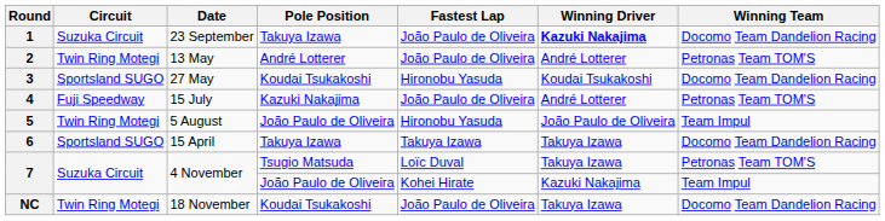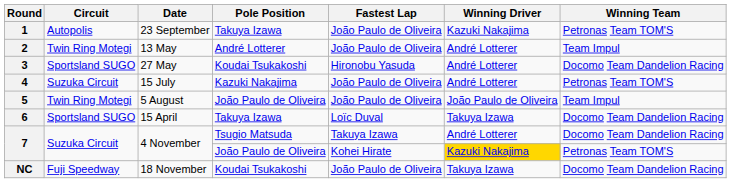1 | Circuit: Suzuka Circuit -> Autopolis
1 | Winning Driver: bold -> normal
1 | Winning Team: Docomo Team Dandelion Racing -> Petronas Team TOM'S
2 | Winning Team: Petronas Team TOM'S -> Team Impul
3 | Winning Driver: Koudai Tsukakoshi -> André Lotterer
4 | Circuit: Fuji Speedway -> Suzuka Circuit
5 | Fastest Lap: Hironobu Yasuda -> João Paulo de Oliveira
6 | Fastest Lap: Takuya Izawa -> Loïc Duval
7 / Tsugio Matsuda | Fastest Lap: Loïc Duval -> Takuya Izawa
7 / Tsugio Matsuda | Winning Driver: Takuya Izawa -> André Lotterer
7 / Tsugio Matsuda | Winning Team: Petronas Team TOM'S -> Docomo Team Dandelion Racing
7 / João Paulo de Oliveira | Winning Driver: no background -> gold background
7 / João Paulo de Oliveira | Winning Team: Team Impul -> Petronas Team TOM'S
NC | Circuit: Twin Ring Motegi -> Fuji Speedway
